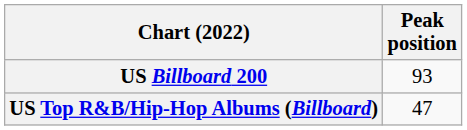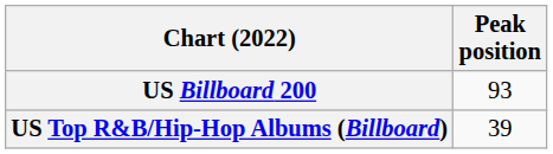US Top R&B/Hip-Hop Albums (Billboard) | Peak position: 47 -> 39
